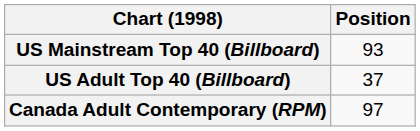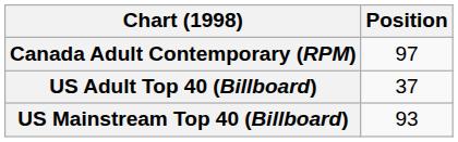rows swapped: Canada Adult Contemporary (RPM) <-> US Mainstream Top 40 (Billboard)
